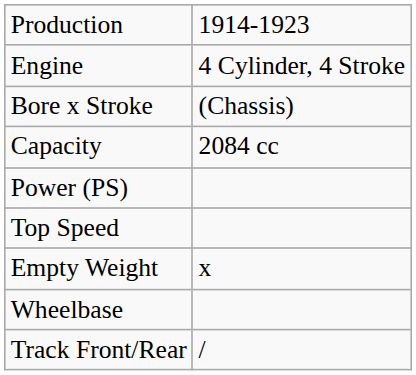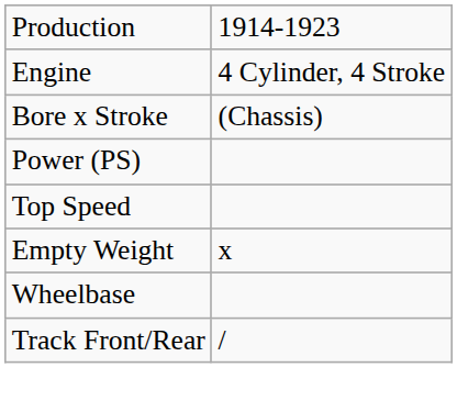- row: Capacity | 2084 cc
